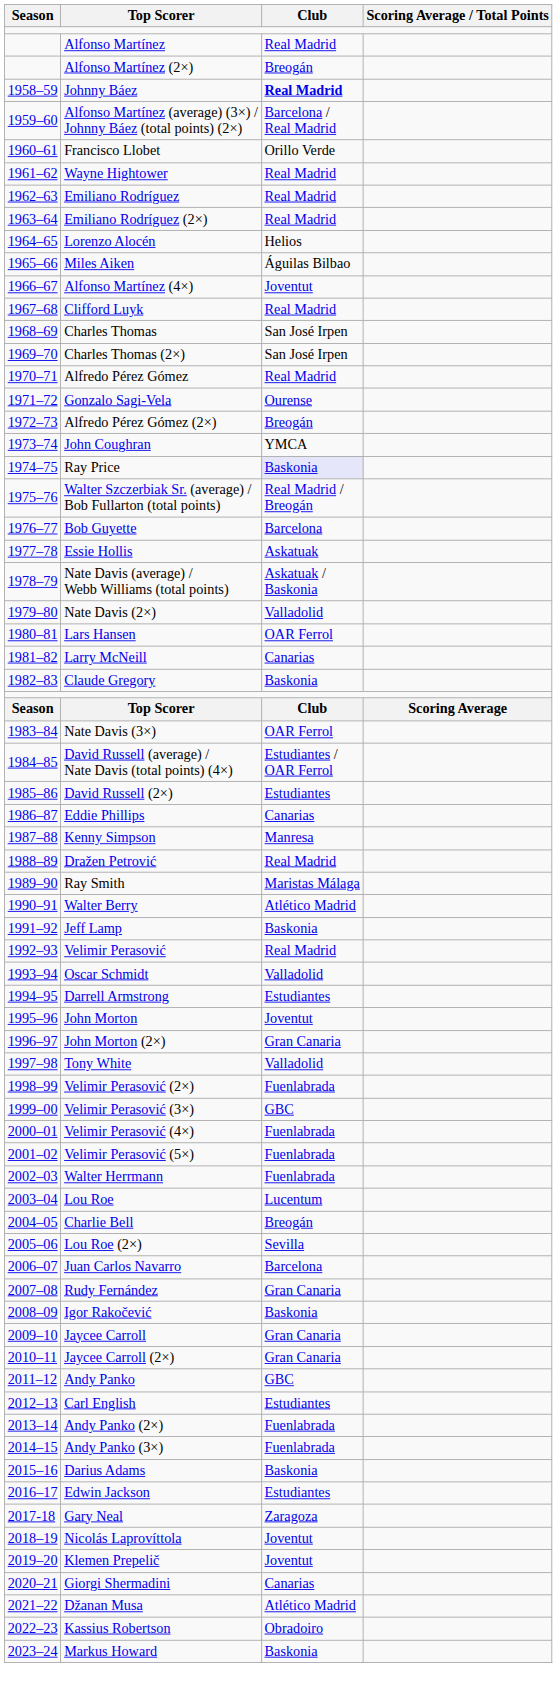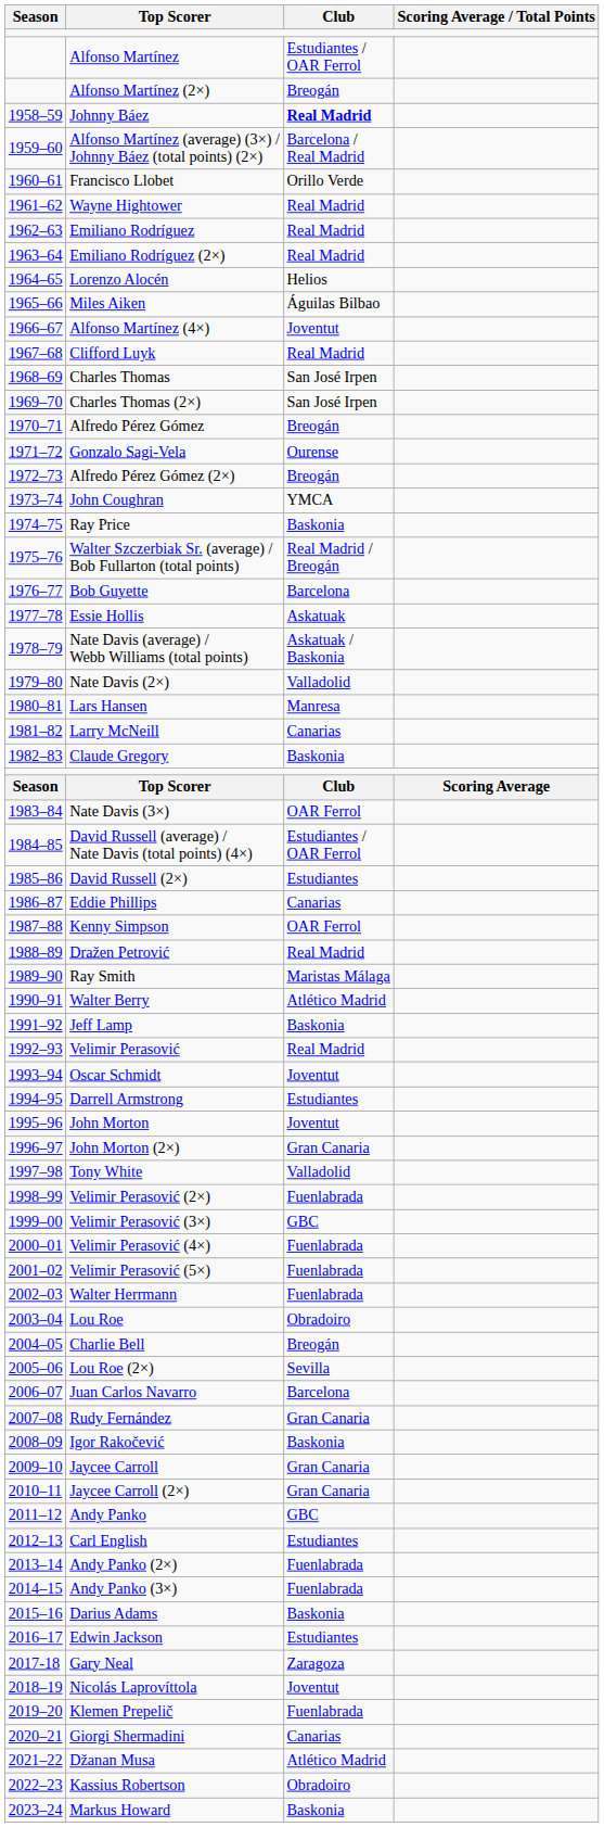Alfonso Martínez | Club: Real Madrid -> Estudiantes / OAR Ferrol
Alfredo Pérez Gómez | Club: Real Madrid -> Breogán
Ray Price | Club: lavender background -> no background
Lars Hansen | Club: OAR Ferrol -> Manresa
Kenny Simpson | Club: Manresa -> OAR Ferrol
Oscar Schmidt | Club: Valladolid -> Joventut
Lou Roe | Club: Lucentum -> Obradoiro
Klemen Prepelič | Club: Joventut -> Fuenlabrada
